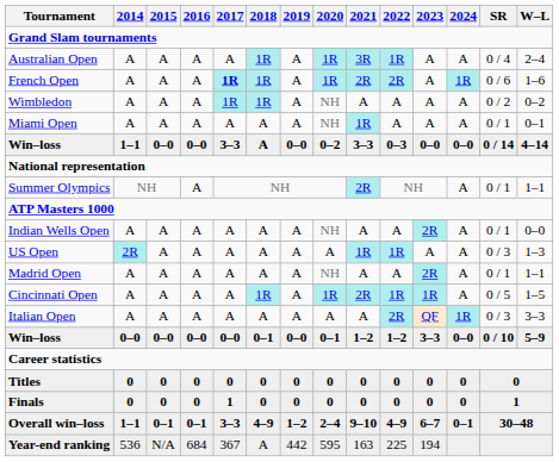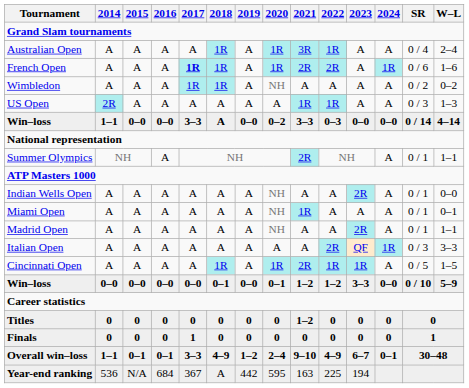rows swapped: US Open <-> Miami Open
rows swapped: Italian Open <-> Cincinnati Open
Titles | 2021: 0 -> 1–2
